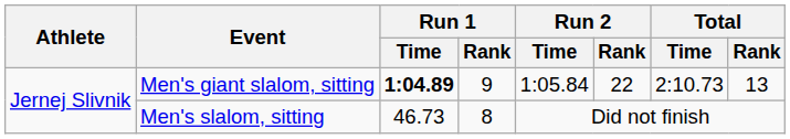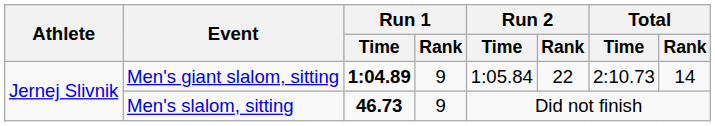Men's giant slalom, sitting | Total / Rank: 13 -> 14
Men's slalom, sitting | Run 1 / Time: normal -> bold
Men's slalom, sitting | Run 1 / Rank: 8 -> 9
